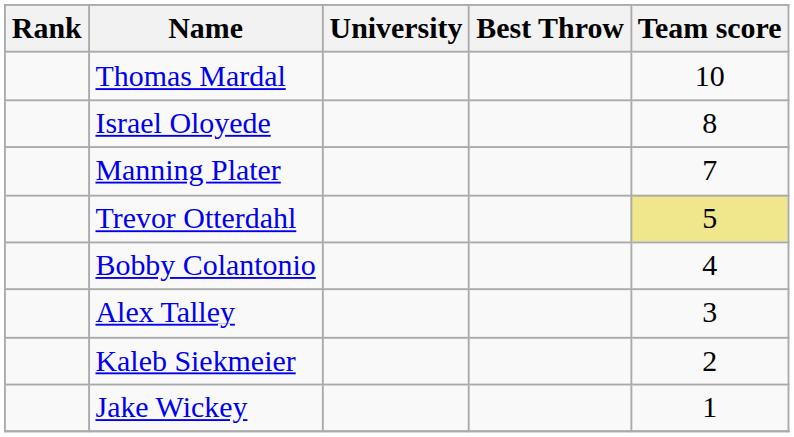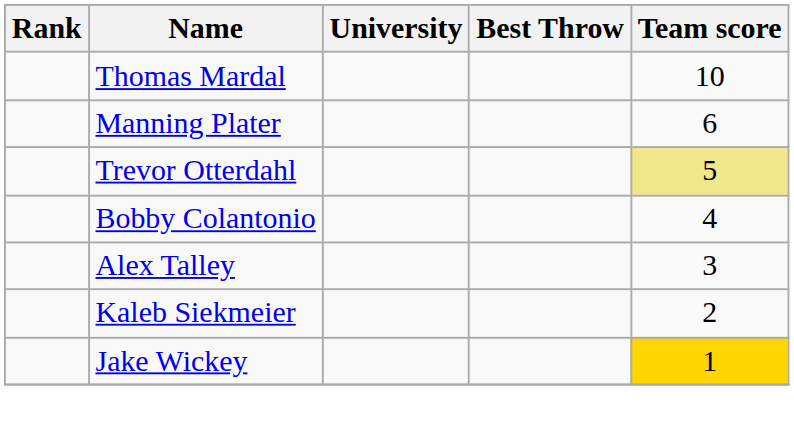- row: Israel Oloyede | 8
Manning Plater | Team score: 7 -> 6
Jake Wickey | Team score: no background -> gold background
